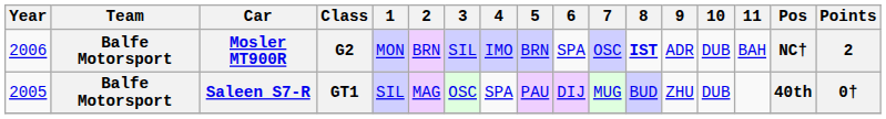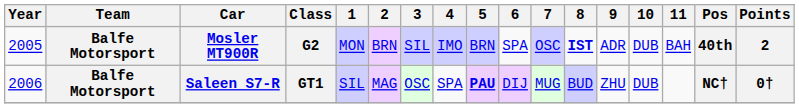Mosler MT900R | Year: 2006 -> 2005
Mosler MT900R | Pos: NC† -> 40th
Saleen S7-R | Year: 2005 -> 2006
Saleen S7-R | 5: normal -> bold
Saleen S7-R | Pos: 40th -> NC†
